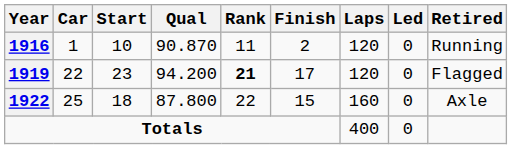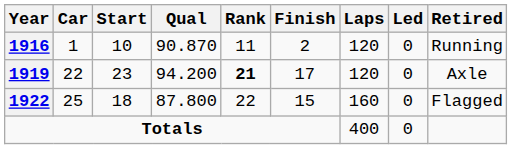1919 | Retired: Flagged -> Axle
1922 | Retired: Axle -> Flagged
